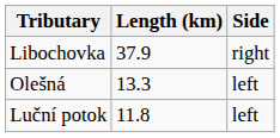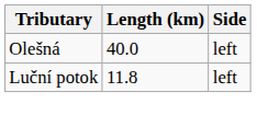- row: Libochovka | 37.9 | right
Olešná | Length (km): 13.3 -> 40.0
